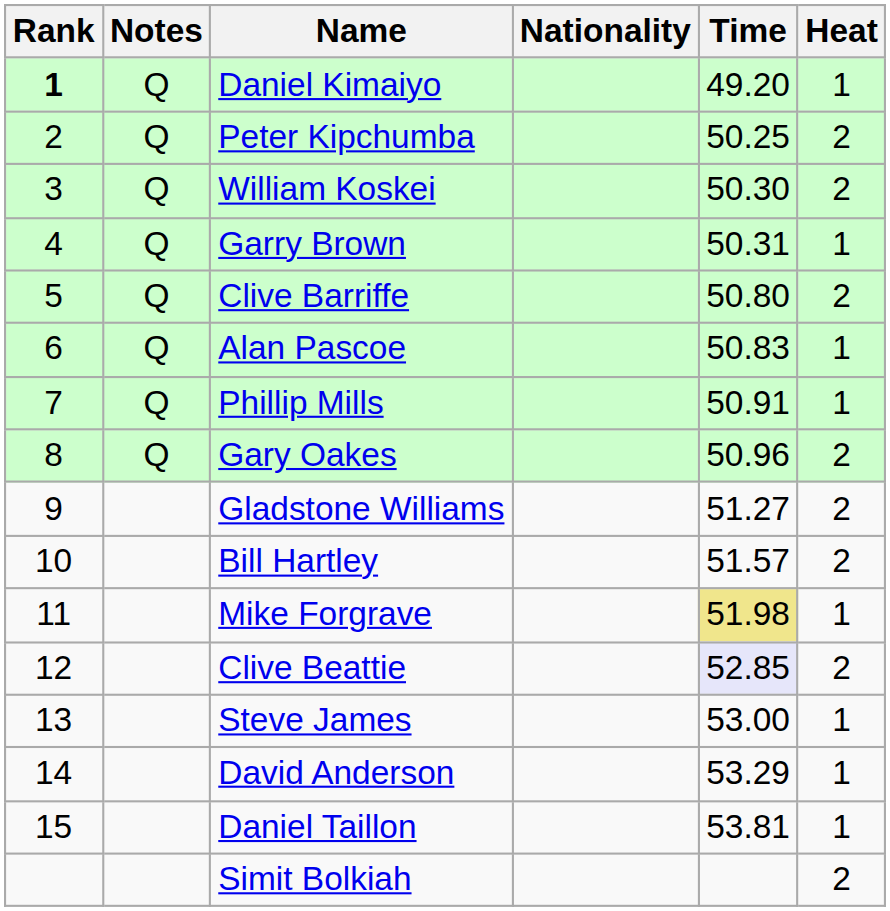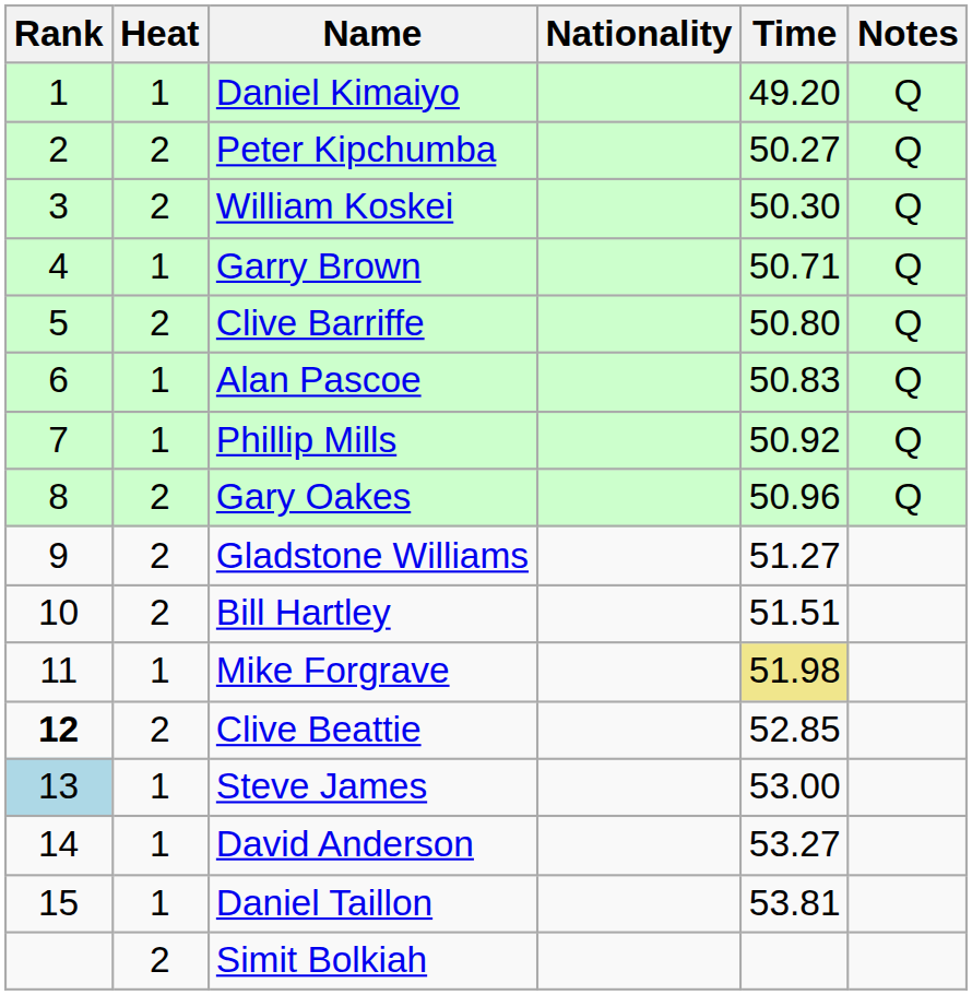columns swapped: Heat <-> Notes
Daniel Kimaiyo | Rank: bold -> normal
Peter Kipchumba | Time: 50.25 -> 50.27
Garry Brown | Time: 50.31 -> 50.71
Phillip Mills | Time: 50.91 -> 50.92
Bill Hartley | Time: 51.57 -> 51.51
Clive Beattie | Rank: normal -> bold
Clive Beattie | Time: lavender background -> no background
Steve James | Rank: no background -> lightblue background
David Anderson | Time: 53.29 -> 53.27
